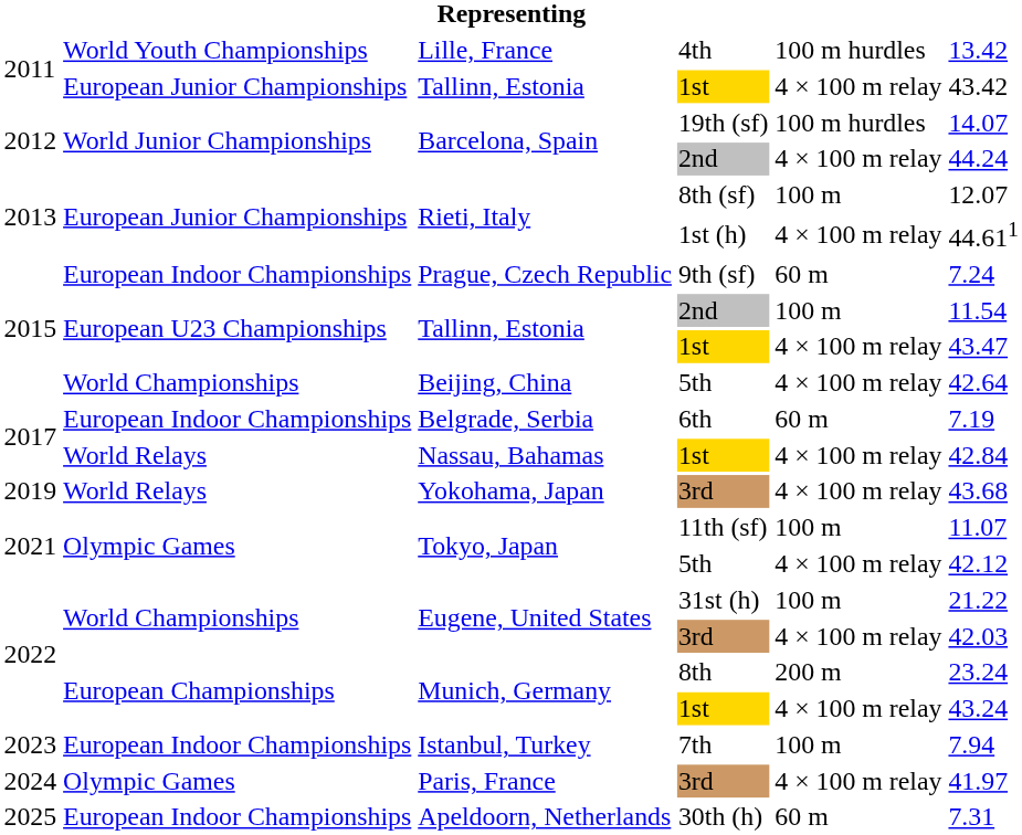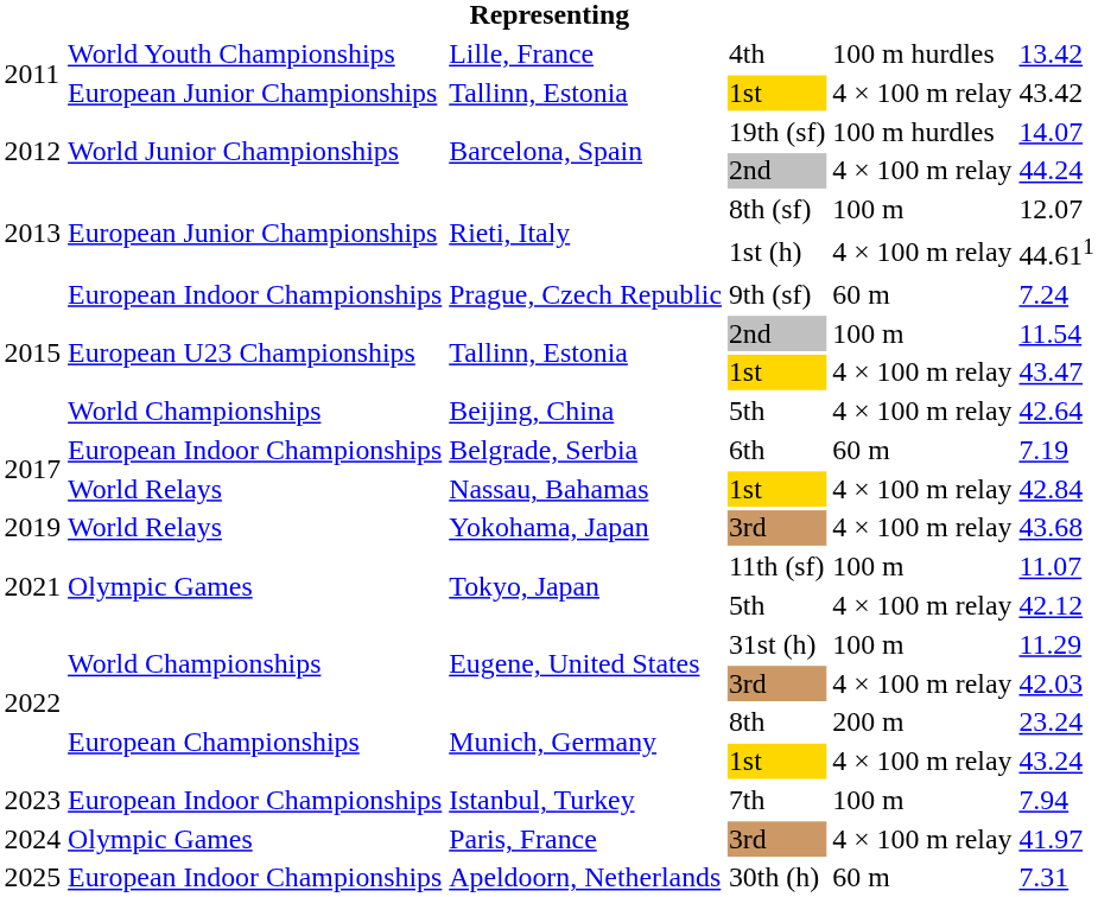Eugene, United States / 31st (h) | column 6: 21.22 -> 11.29
